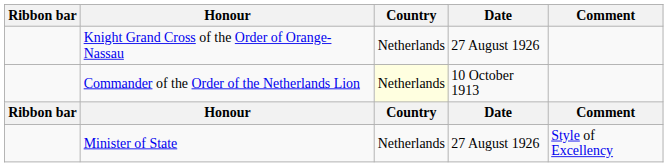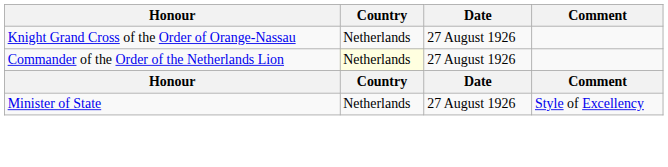- column: Ribbon bar | Ribbon bar
Commander of the Order of the Netherlands Lion | Date: 10 October 1913 -> 27 August 1926
